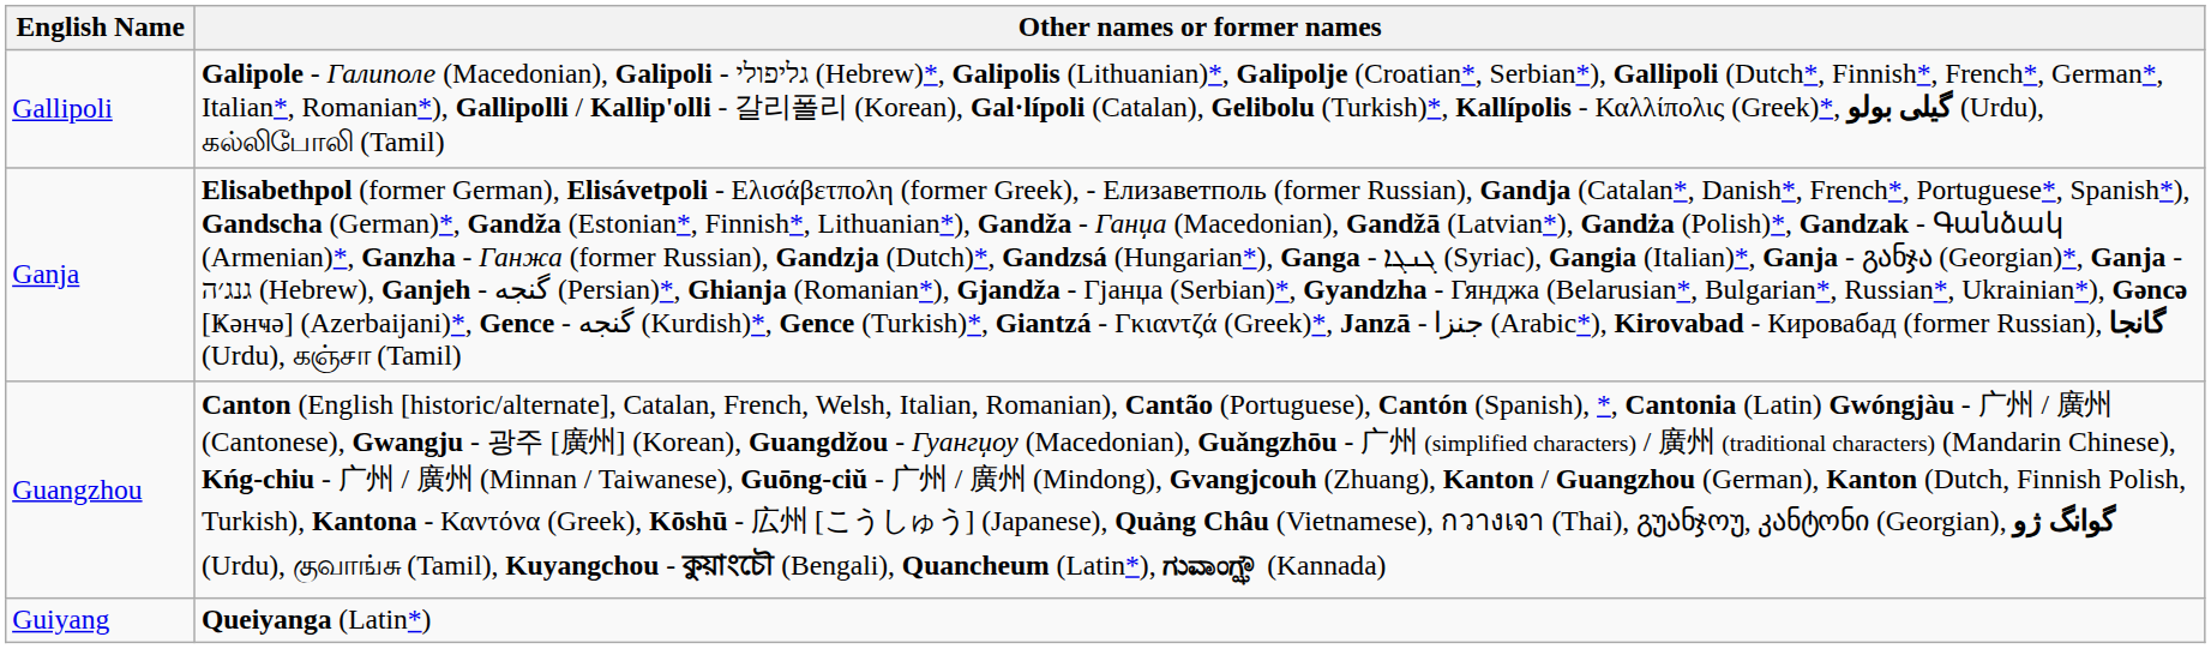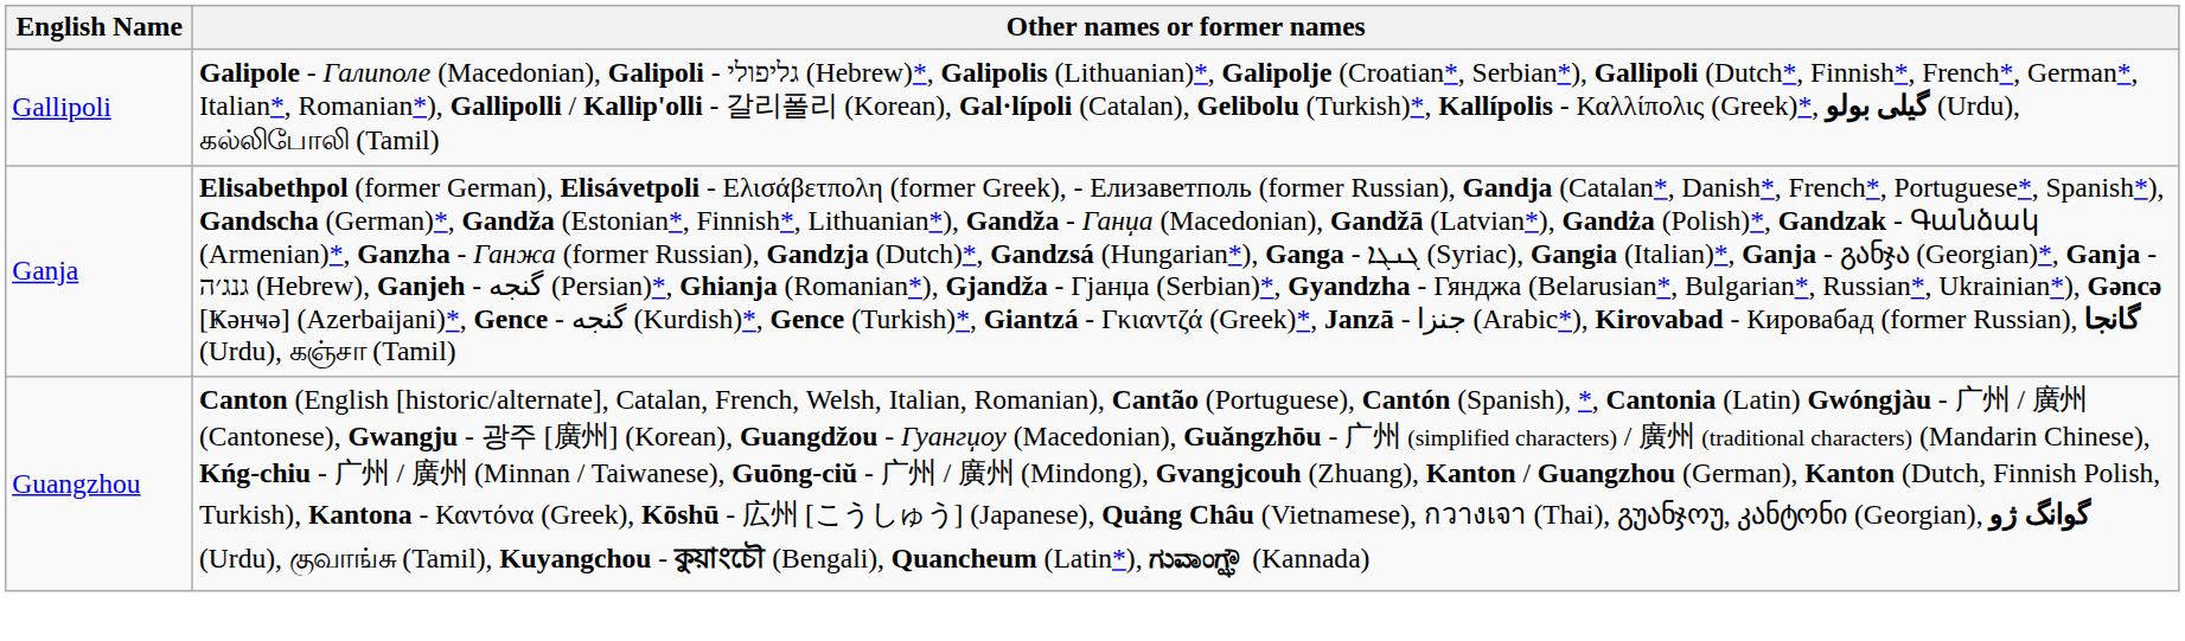- row: Guiyang | Queiyanga (Latin*)
